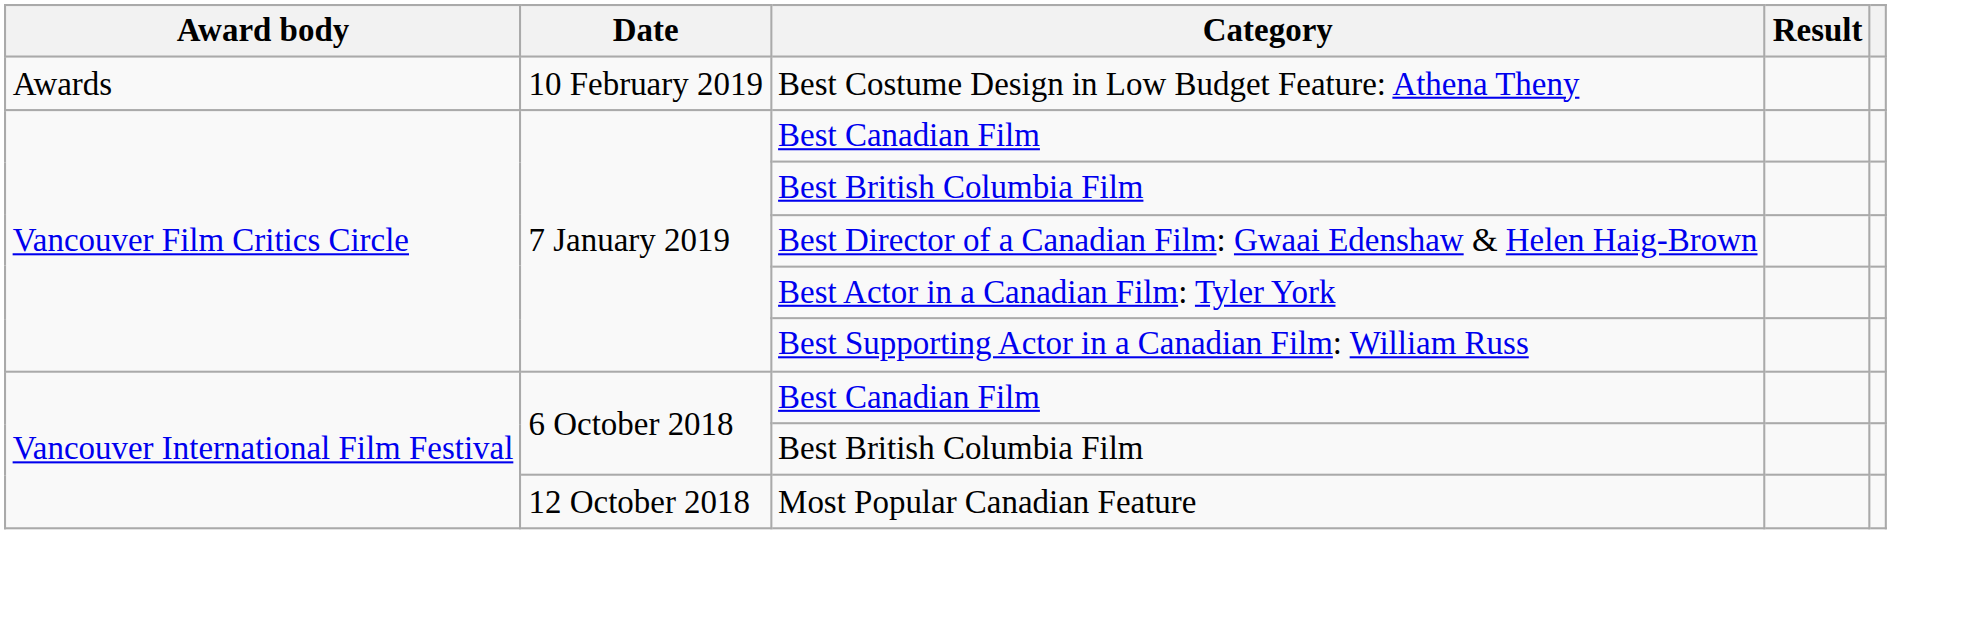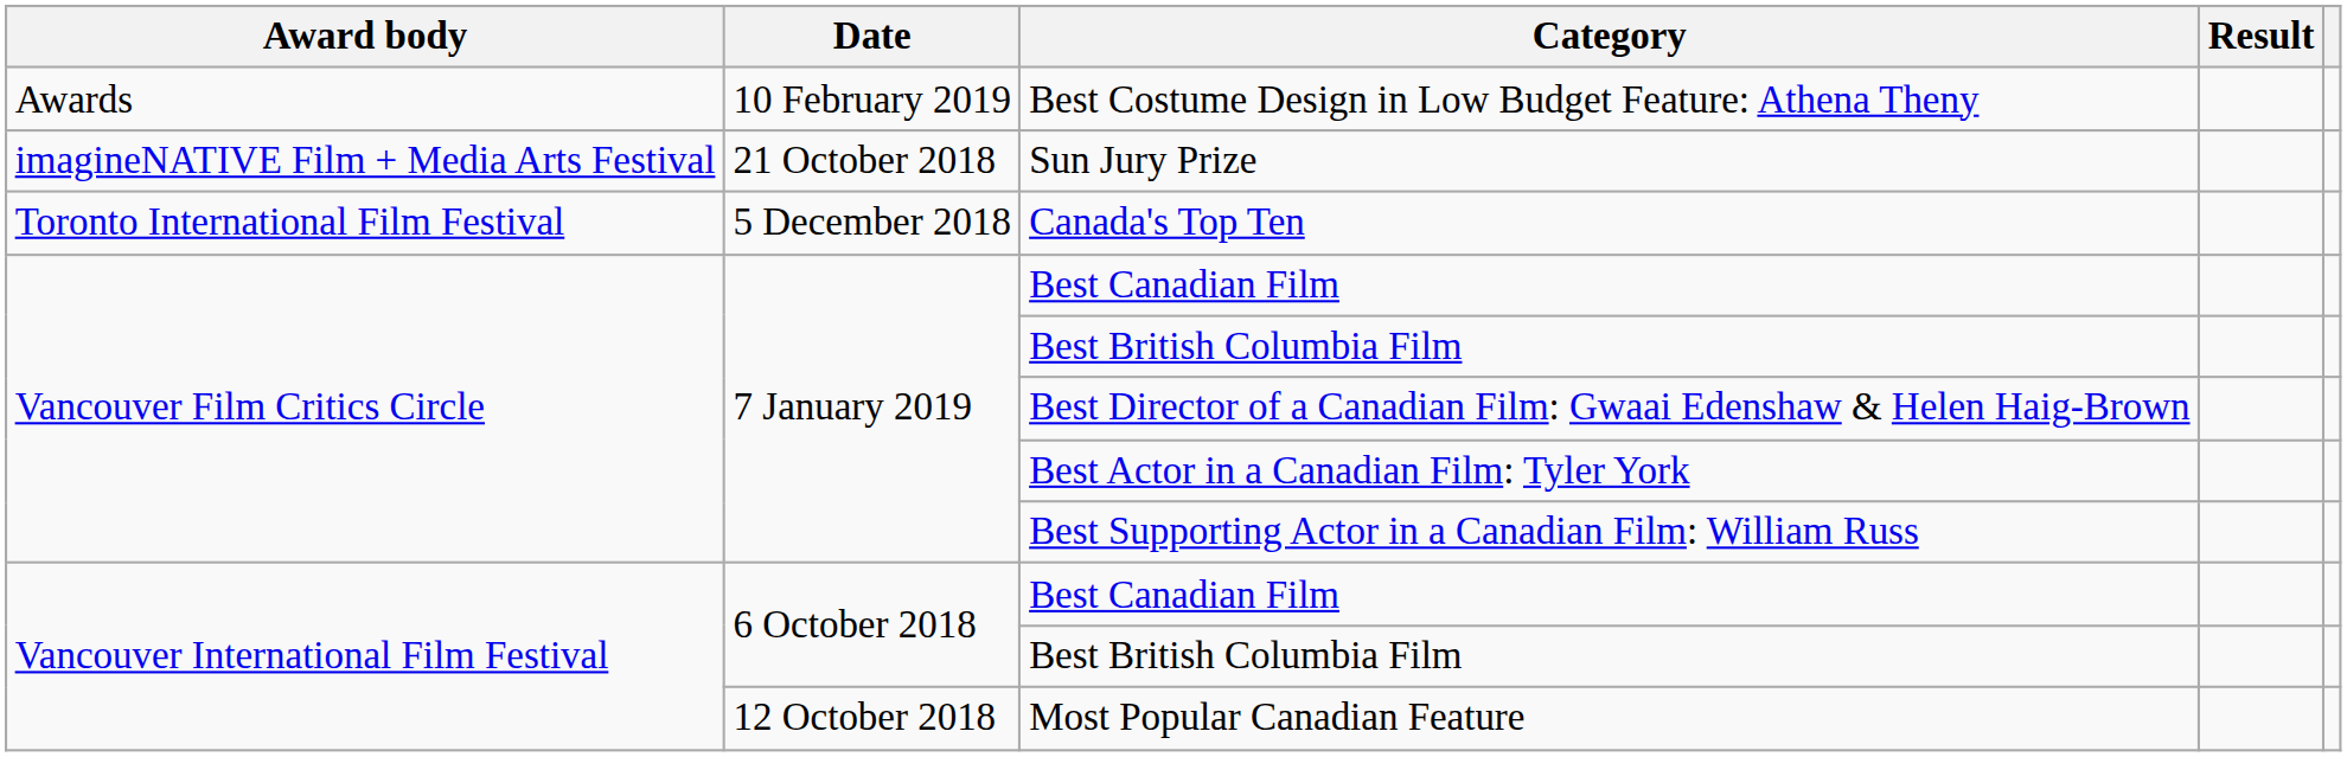+ row: imagineNATIVE Film + Media Arts Festival | 21 October 2018 | Sun Jury Prize
+ row: Toronto International Film Festival | 5 December 2018 | Canada's Top Ten
